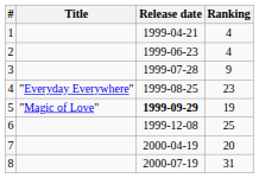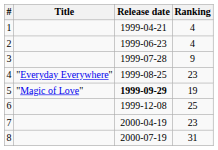7 | Ranking: 20 -> 23
